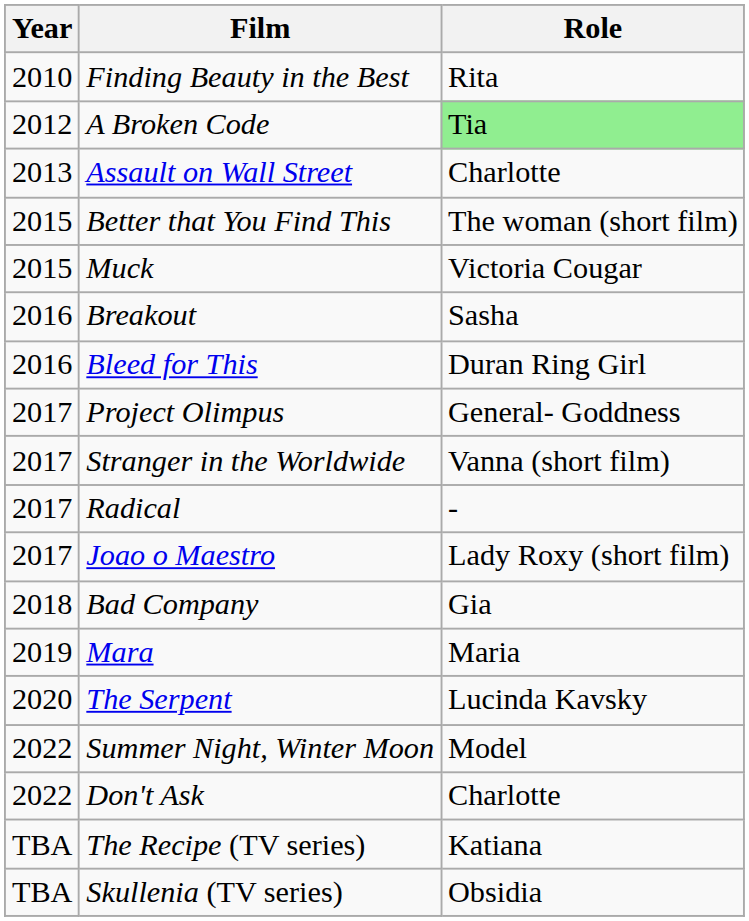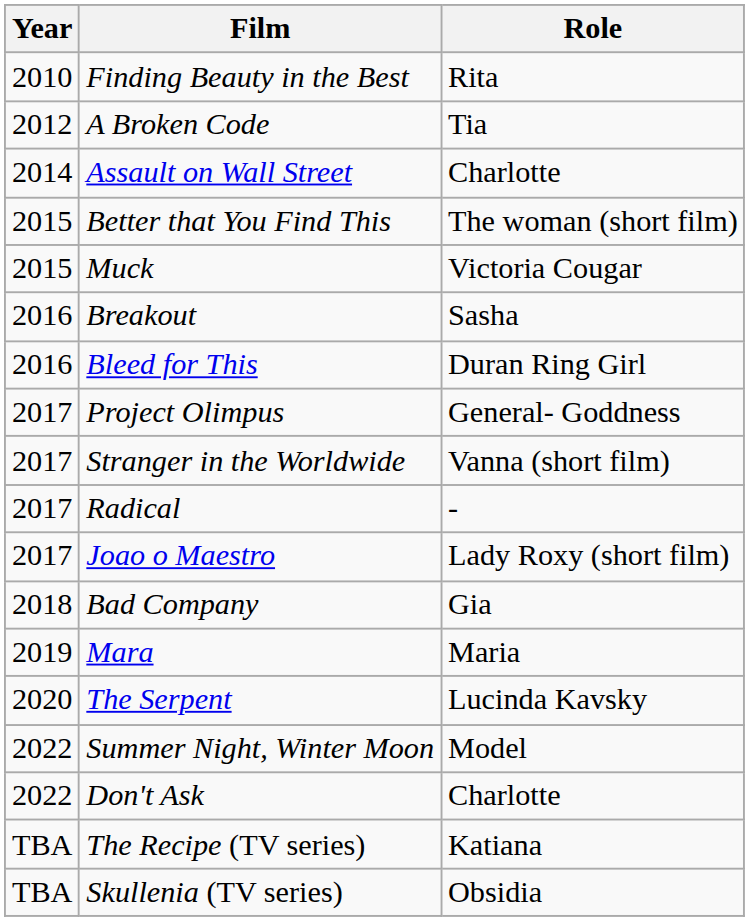A Broken Code | Role: lightgreen background -> no background
Assault on Wall Street | Year: 2013 -> 2014
